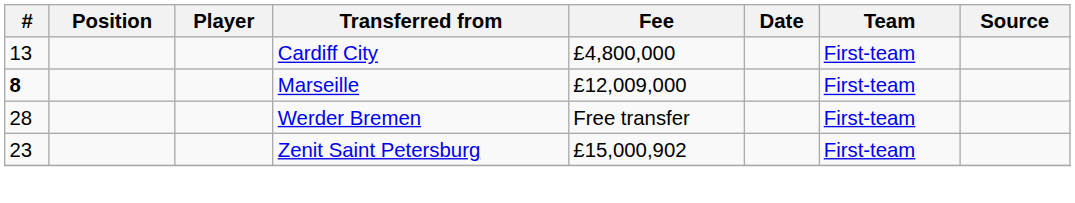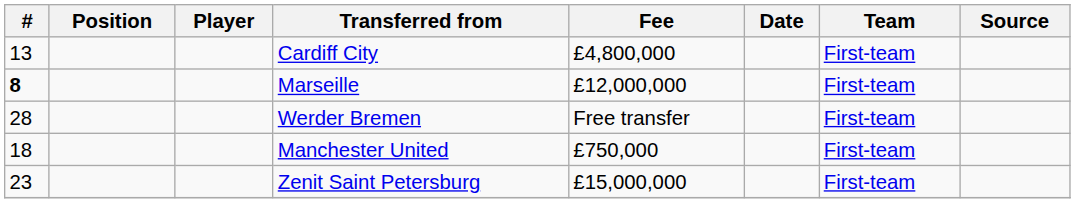Marseille | Fee: £12,009,000 -> £12,000,000
+ row: 18 | Manchester United | £750,000 | First-team
Zenit Saint Petersburg | Fee: £15,000,902 -> £15,000,000
